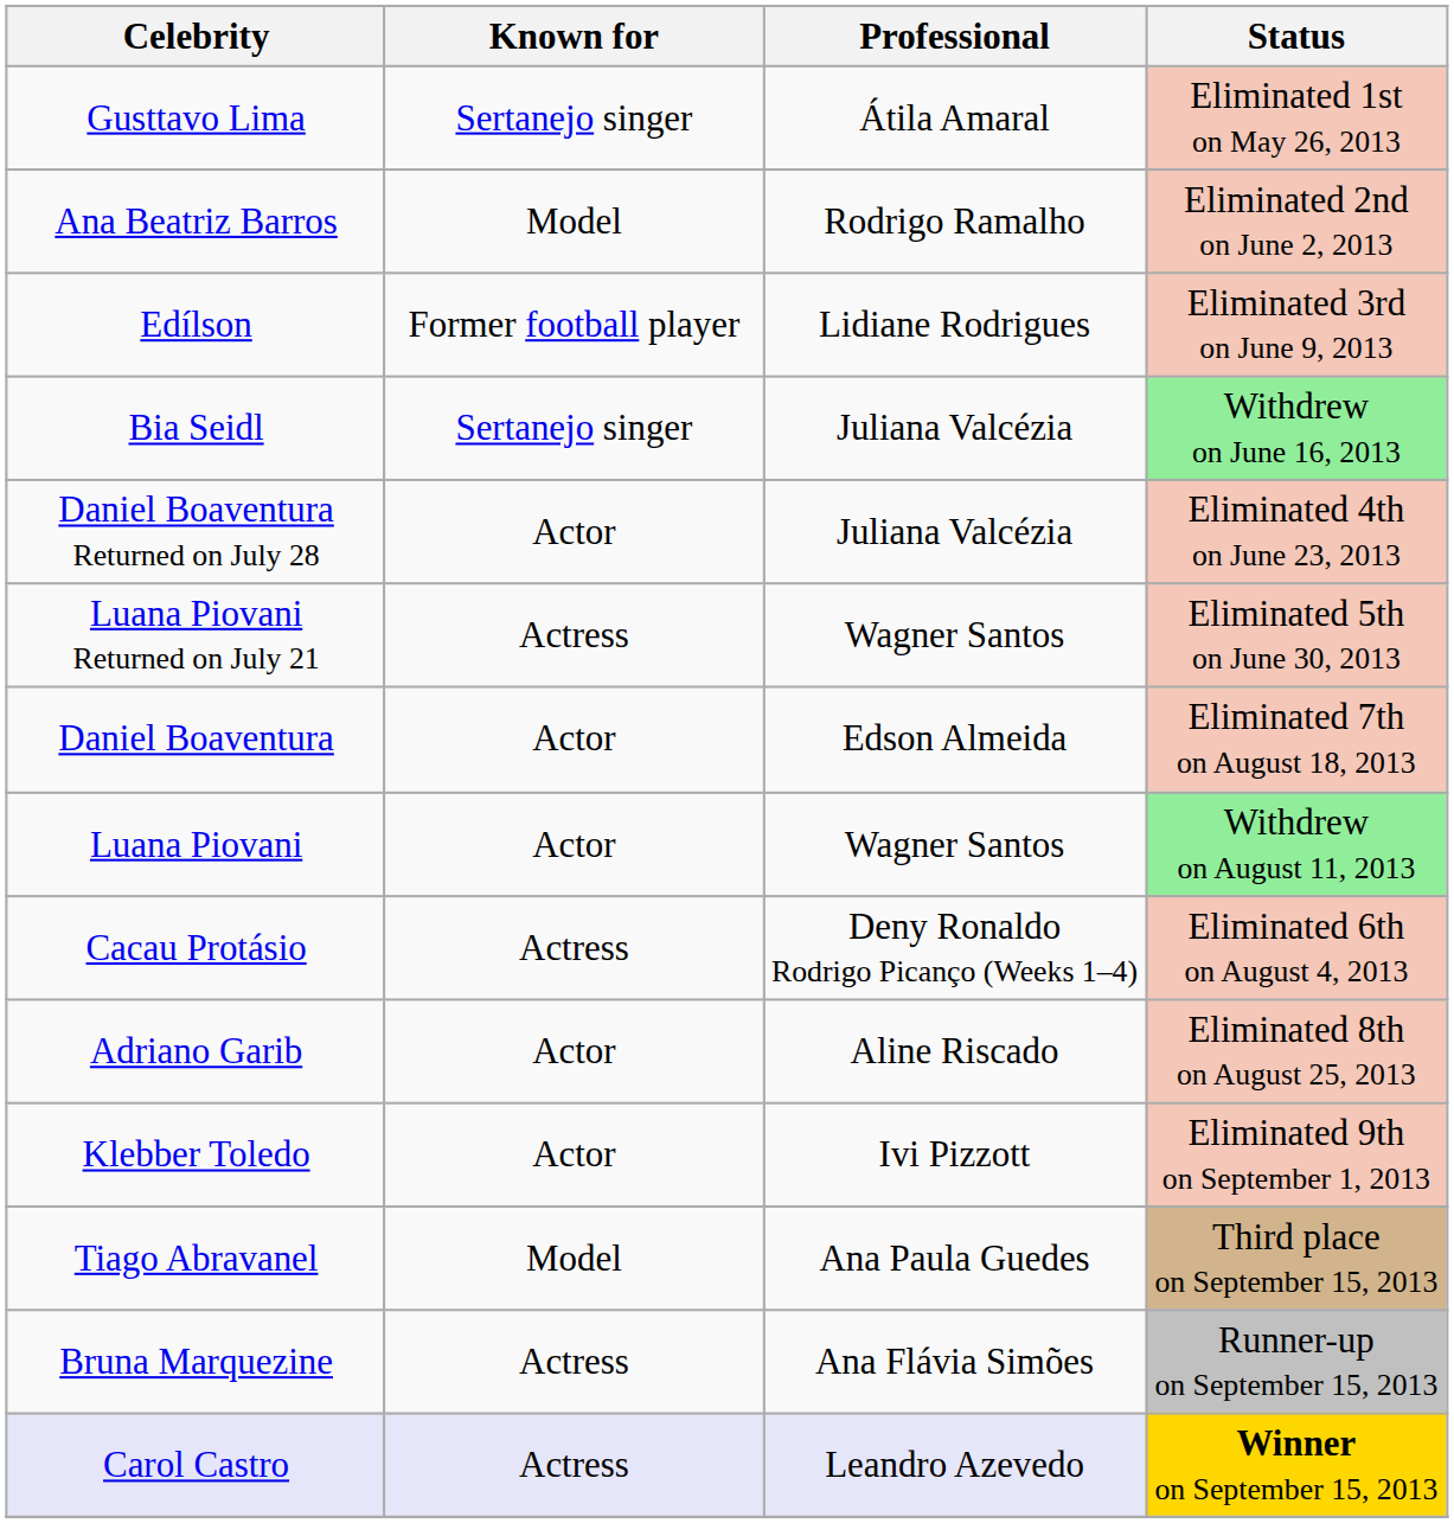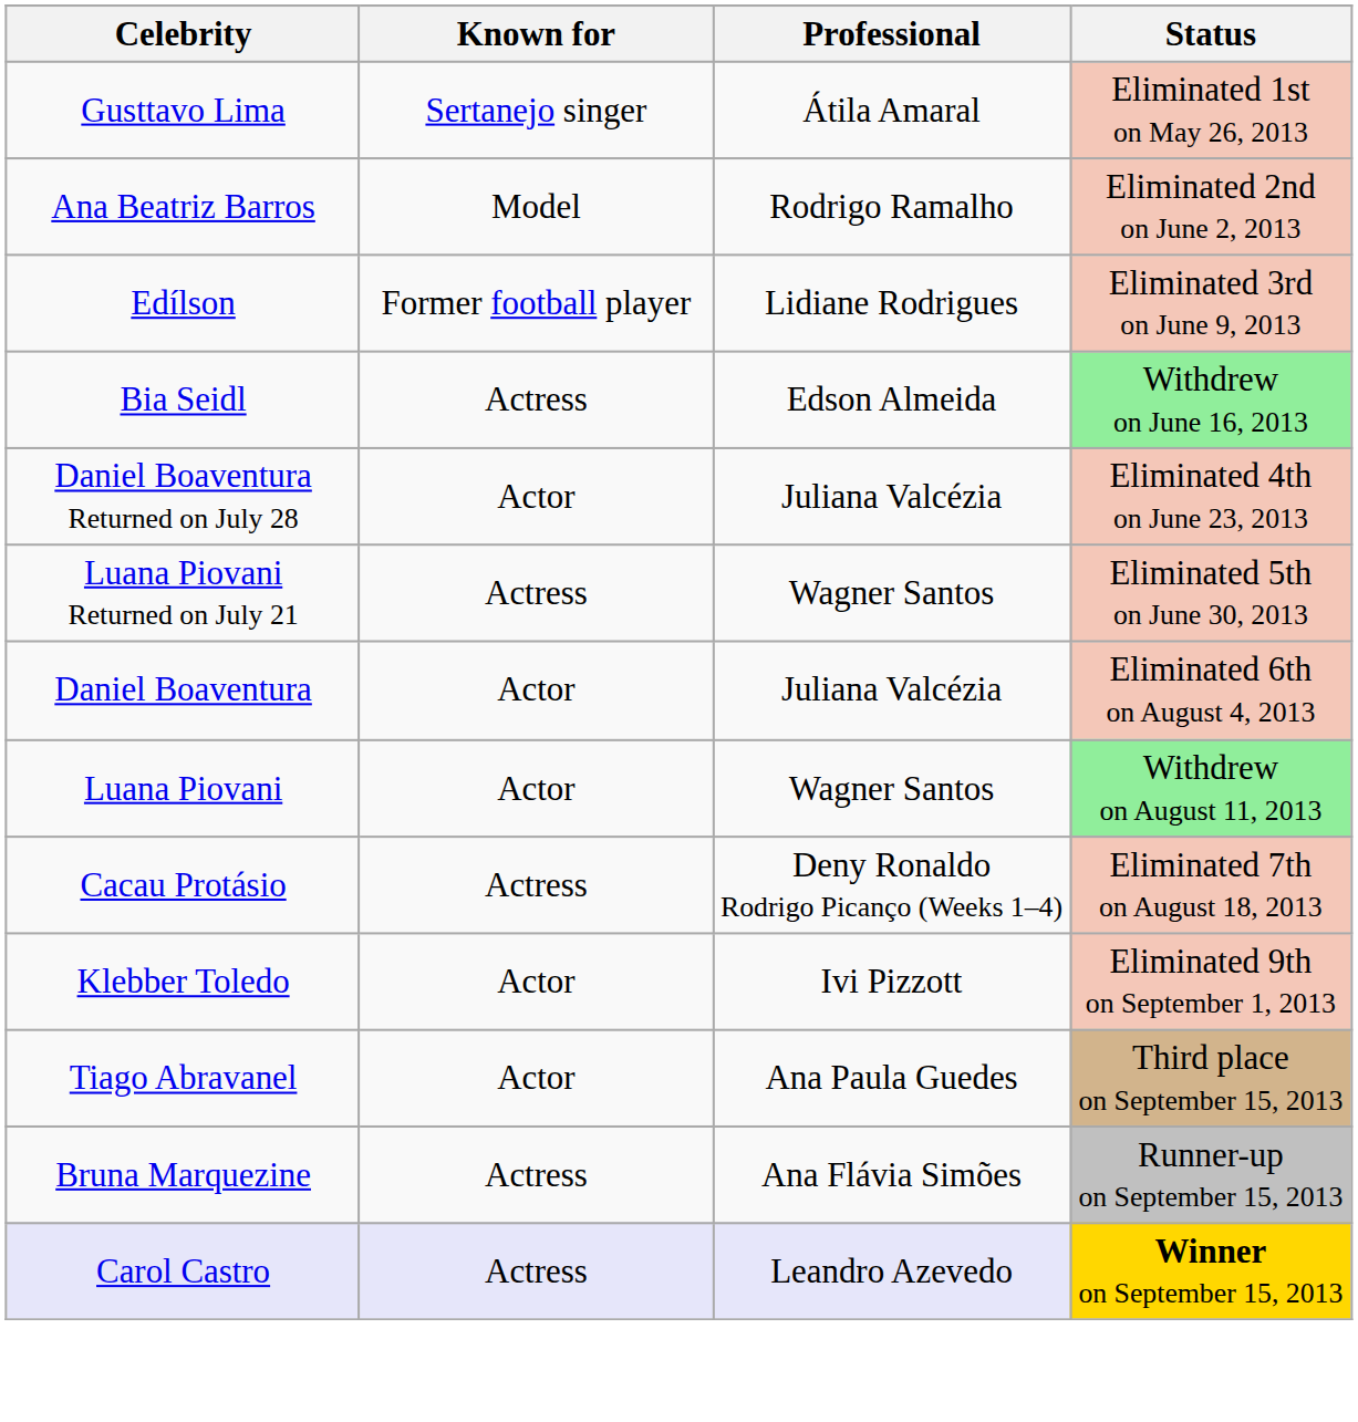Bia Seidl | Known for: Sertanejo singer -> Actress
Bia Seidl | Professional: Juliana Valcézia -> Edson Almeida
Daniel Boaventura | Professional: Edson Almeida -> Juliana Valcézia
Daniel Boaventura | Status: Eliminated 7th on August 18, 2013 -> Eliminated 6th on August 4, 2013
Cacau Protásio | Status: Eliminated 6th on August 4, 2013 -> Eliminated 7th on August 18, 2013
- row: Adriano Garib | Actor | Aline Riscado | Eliminated 8th on August 25, 2013
Tiago Abravanel | Known for: Model -> Actor
